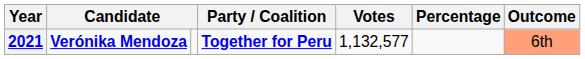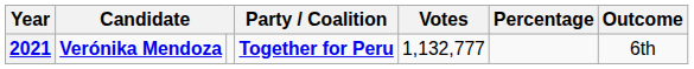2021 | Votes: 1,132,577 -> 1,132,777
2021 | Outcome: lightsalmon background -> no background
